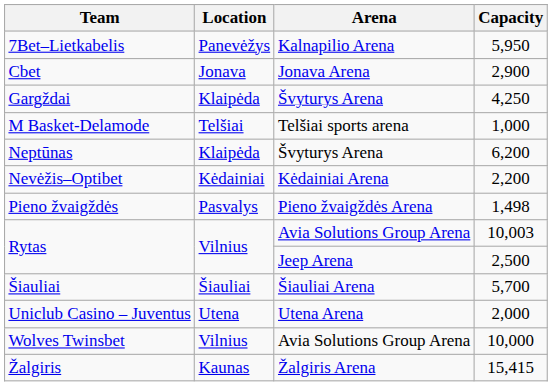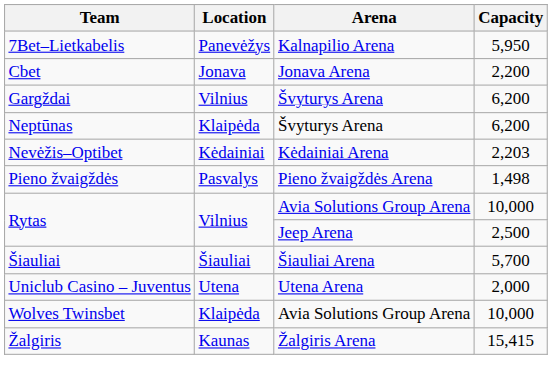Cbet | Capacity: 2,900 -> 2,200
Gargždai | Location: Klaipėda -> Vilnius
Gargždai | Capacity: 4,250 -> 6,200
- row: M Basket-Delamode | Telšiai | Telšiai sports arena | 1,000
Nevėžis–Optibet | Capacity: 2,200 -> 2,203
Rytas / Avia Solutions Group Arena | Capacity: 10,003 -> 10,000
Wolves Twinsbet | Location: Vilnius -> Klaipėda
